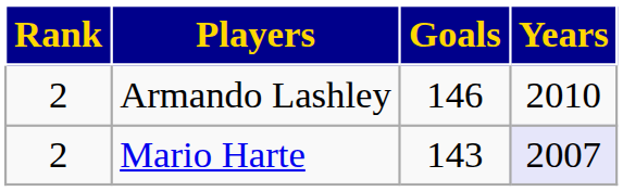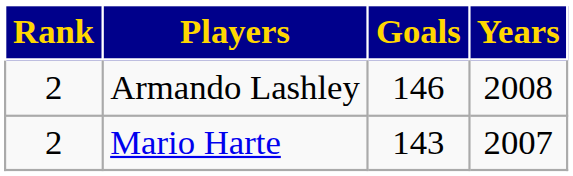Armando Lashley | Years: 2010 -> 2008
Mario Harte | Years: lavender background -> no background
